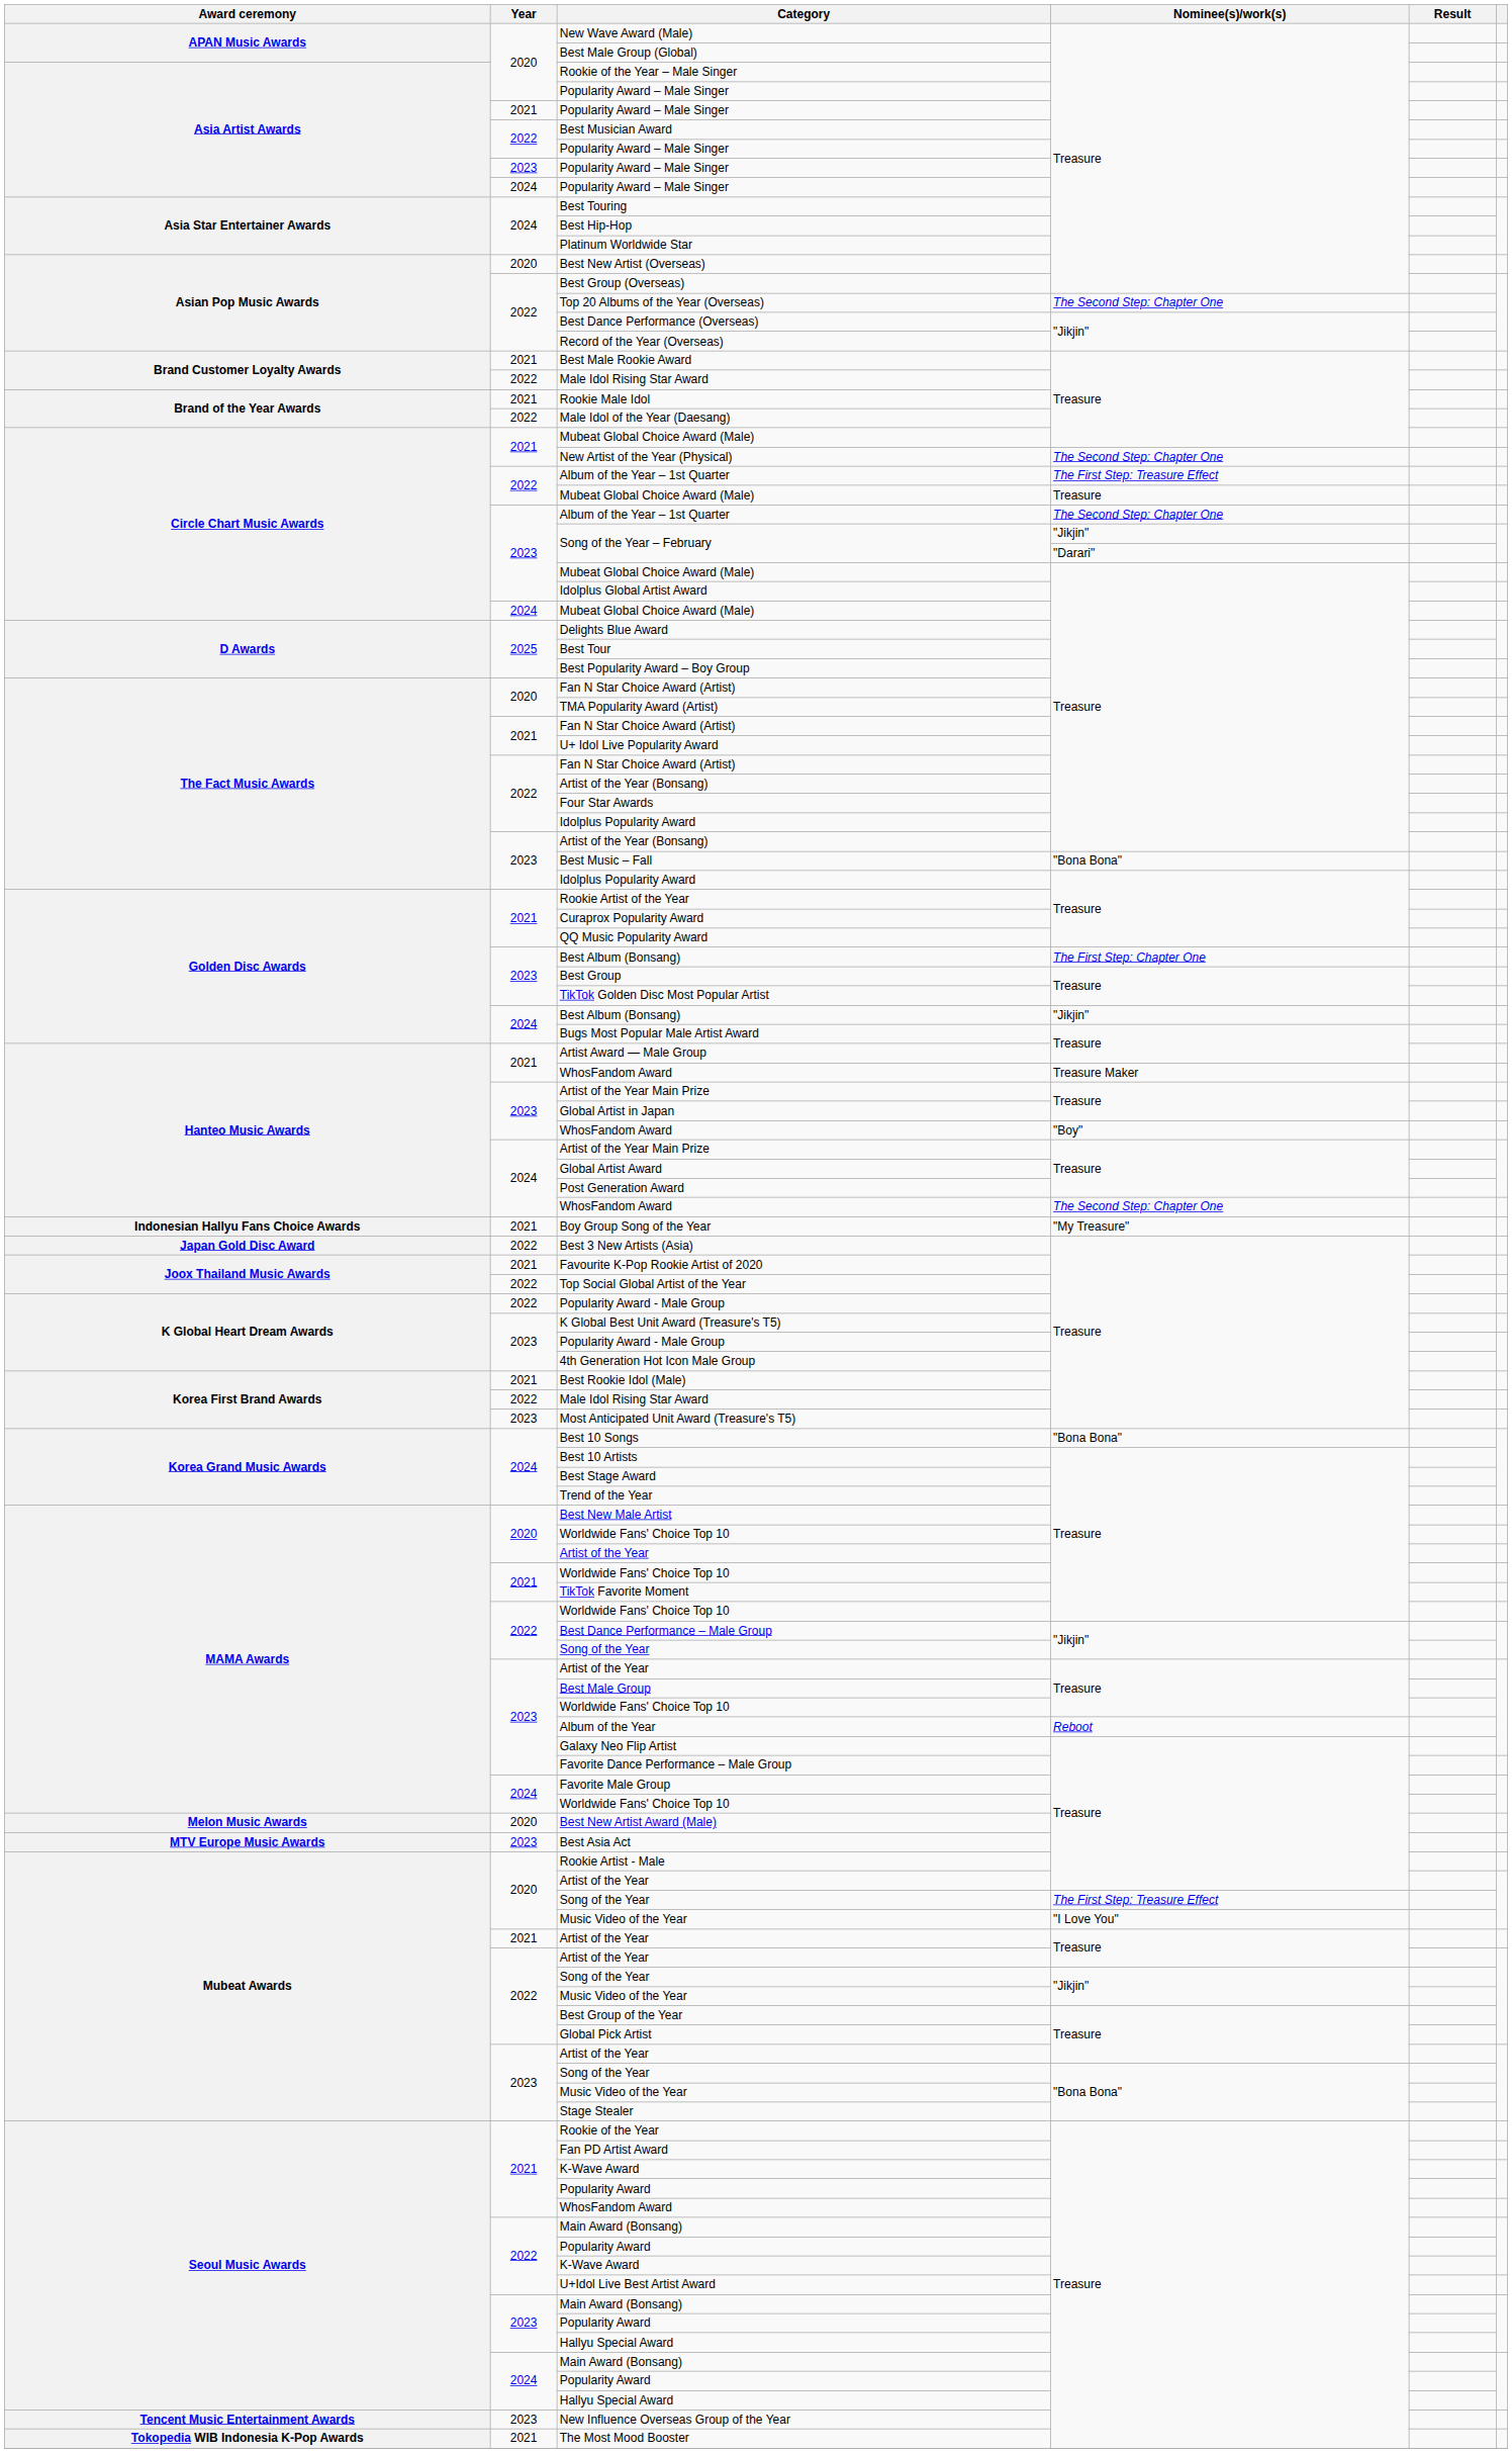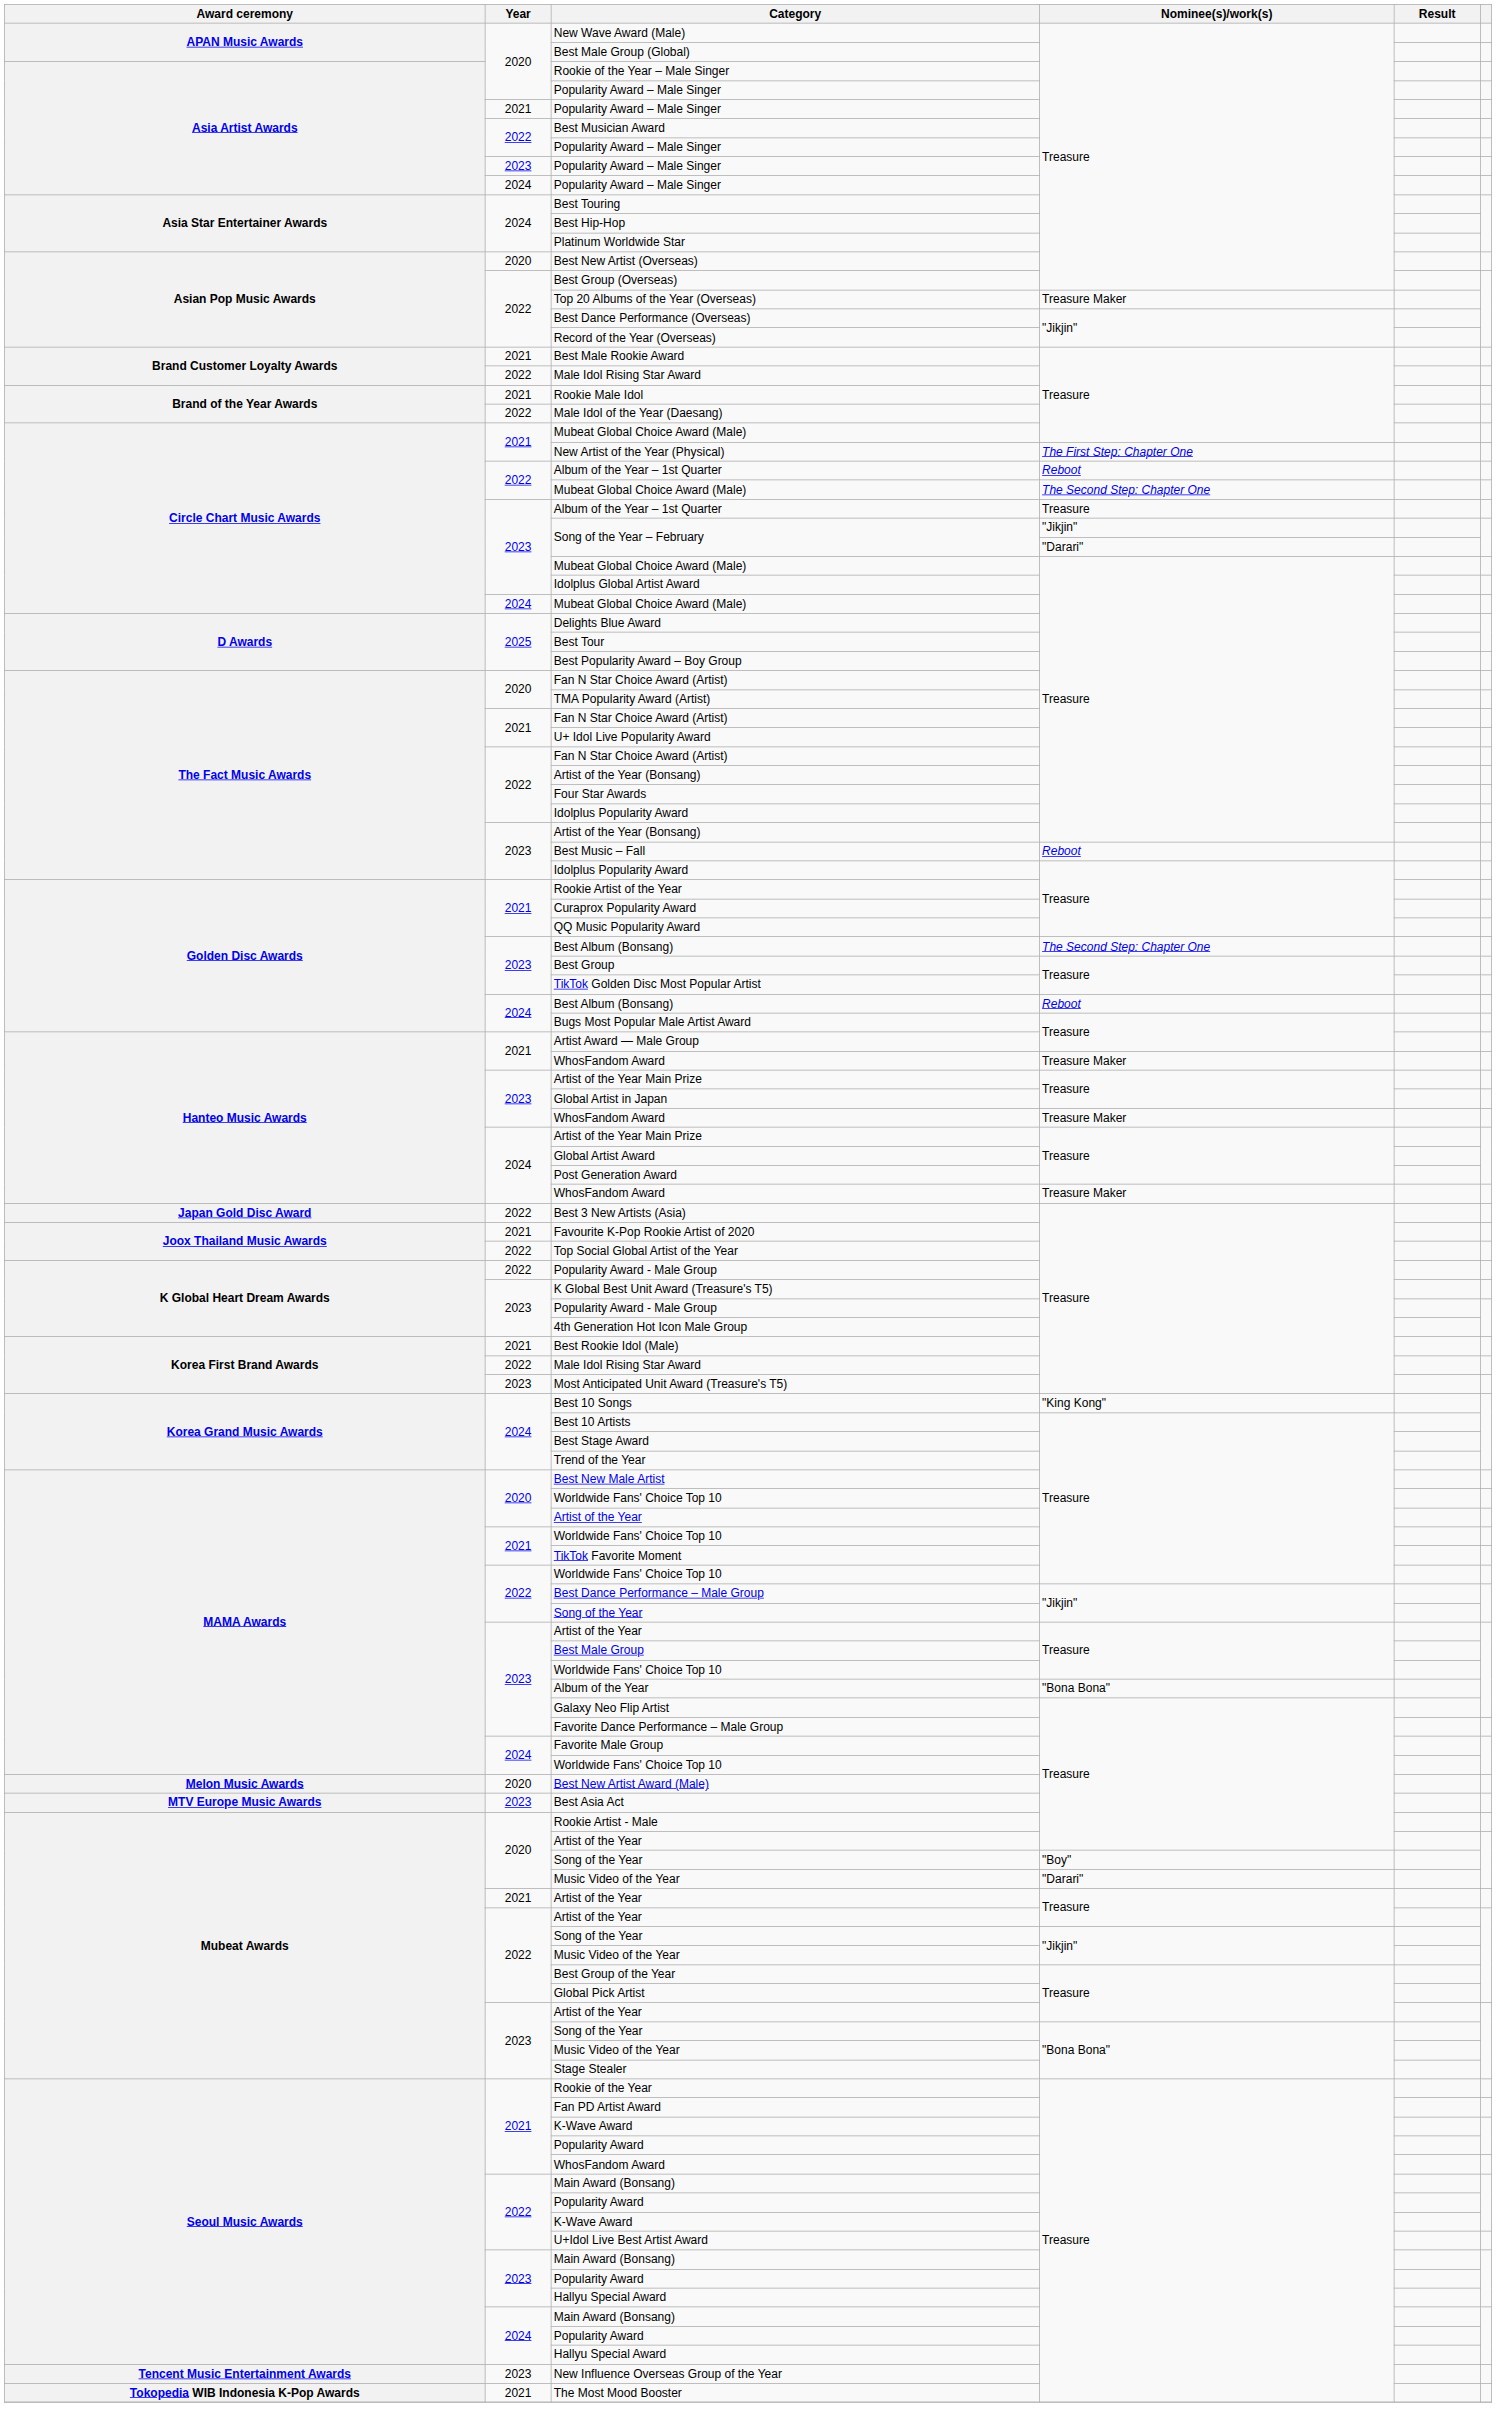Top 20 Albums of the Year (Overseas) | Nominee(s)/work(s): The Second Step: Chapter One -> Treasure Maker
New Artist of the Year (Physical) | Nominee(s)/work(s): The Second Step: Chapter One -> The First Step: Chapter One
2022 / Album of the Year – 1st Quarter | Nominee(s)/work(s): The First Step: Treasure Effect -> Reboot
2022 / Mubeat Global Choice Award (Male) | Nominee(s)/work(s): Treasure -> The Second Step: Chapter One
2023 / Album of the Year – 1st Quarter | Nominee(s)/work(s): The Second Step: Chapter One -> Treasure
Best Music – Fall | Nominee(s)/work(s): "Bona Bona" -> Reboot
2023 / Best Album (Bonsang) | Nominee(s)/work(s): The First Step: Chapter One -> The Second Step: Chapter One
2024 / Best Album (Bonsang) | Nominee(s)/work(s): "Jikjin" -> Reboot
2023 / WhosFandom Award | Nominee(s)/work(s): "Boy" -> Treasure Maker
2024 / WhosFandom Award | Nominee(s)/work(s): The Second Step: Chapter One -> Treasure Maker
- row: Indonesian Hallyu Fans Choice Awards | 2021 | Boy Group Song of the Year | "My Treasure"
Best 10 Songs | Nominee(s)/work(s): "Bona Bona" -> "King Kong"
Album of the Year | Nominee(s)/work(s): Reboot -> "Bona Bona"
2020 / Song of the Year | Nominee(s)/work(s): The First Step: Treasure Effect -> "Boy"
2020 / Music Video of the Year | Nominee(s)/work(s): "I Love You" -> "Darari"
